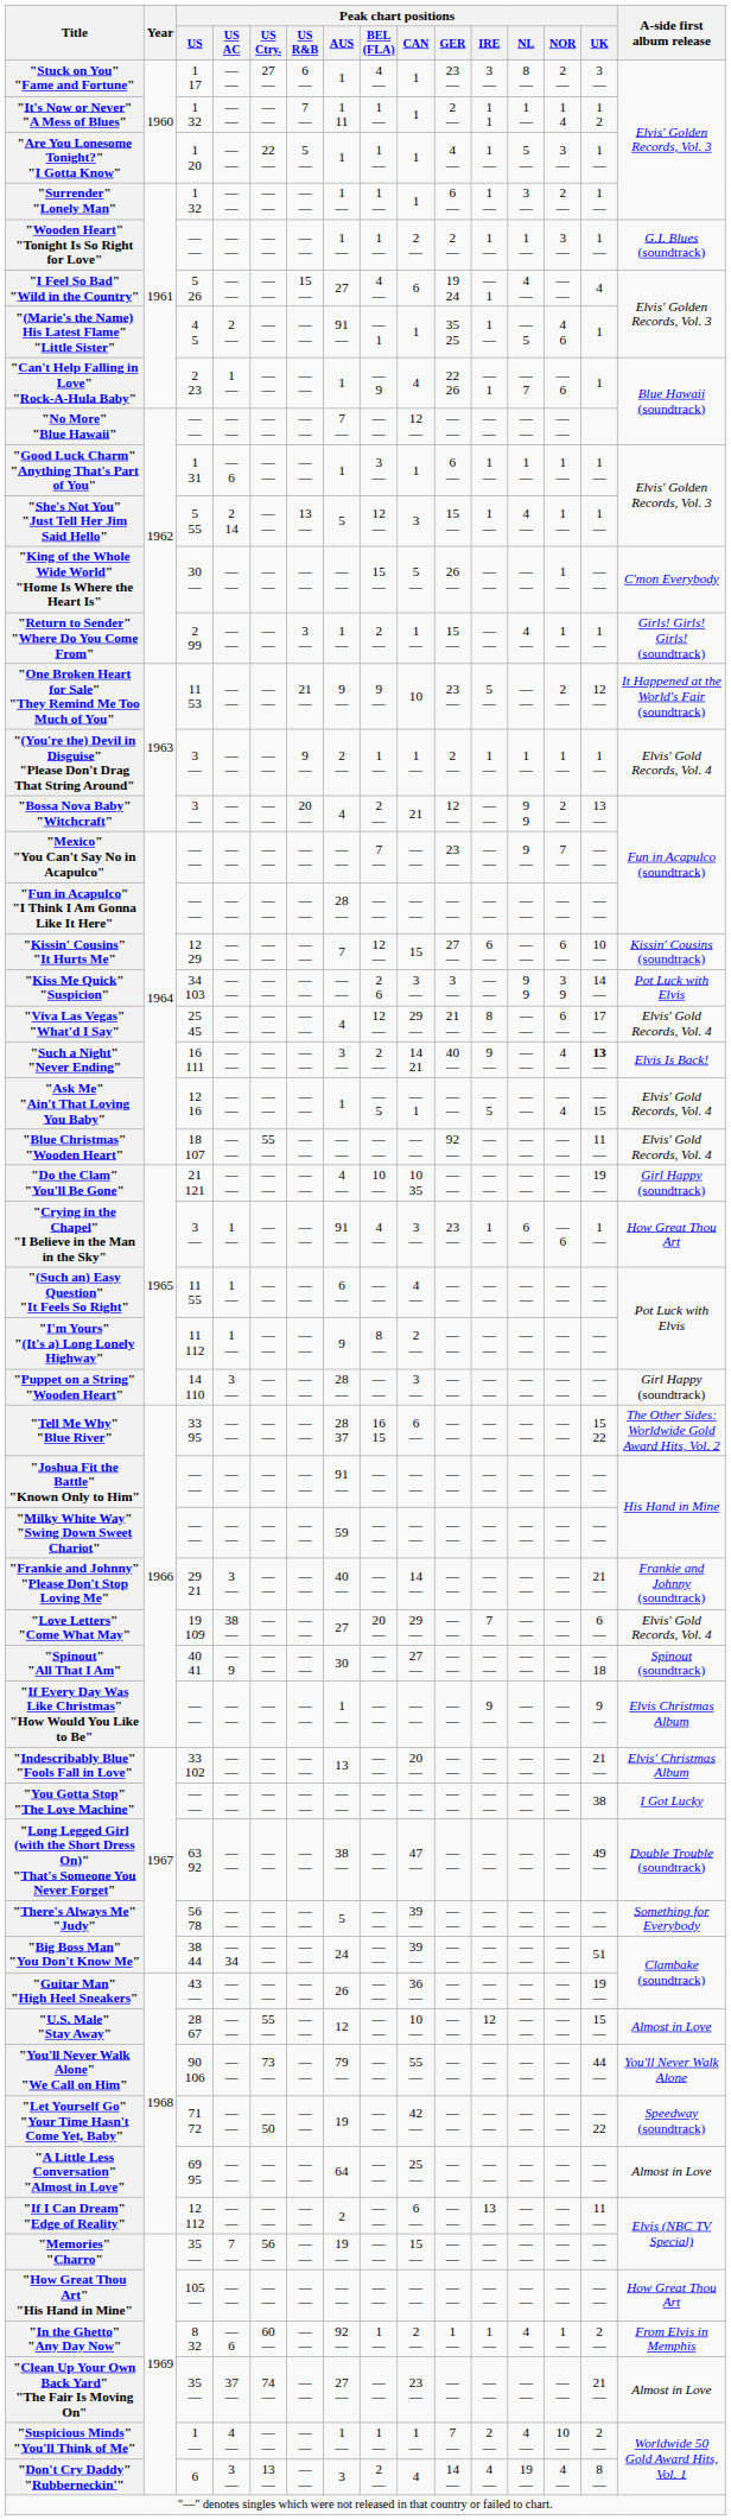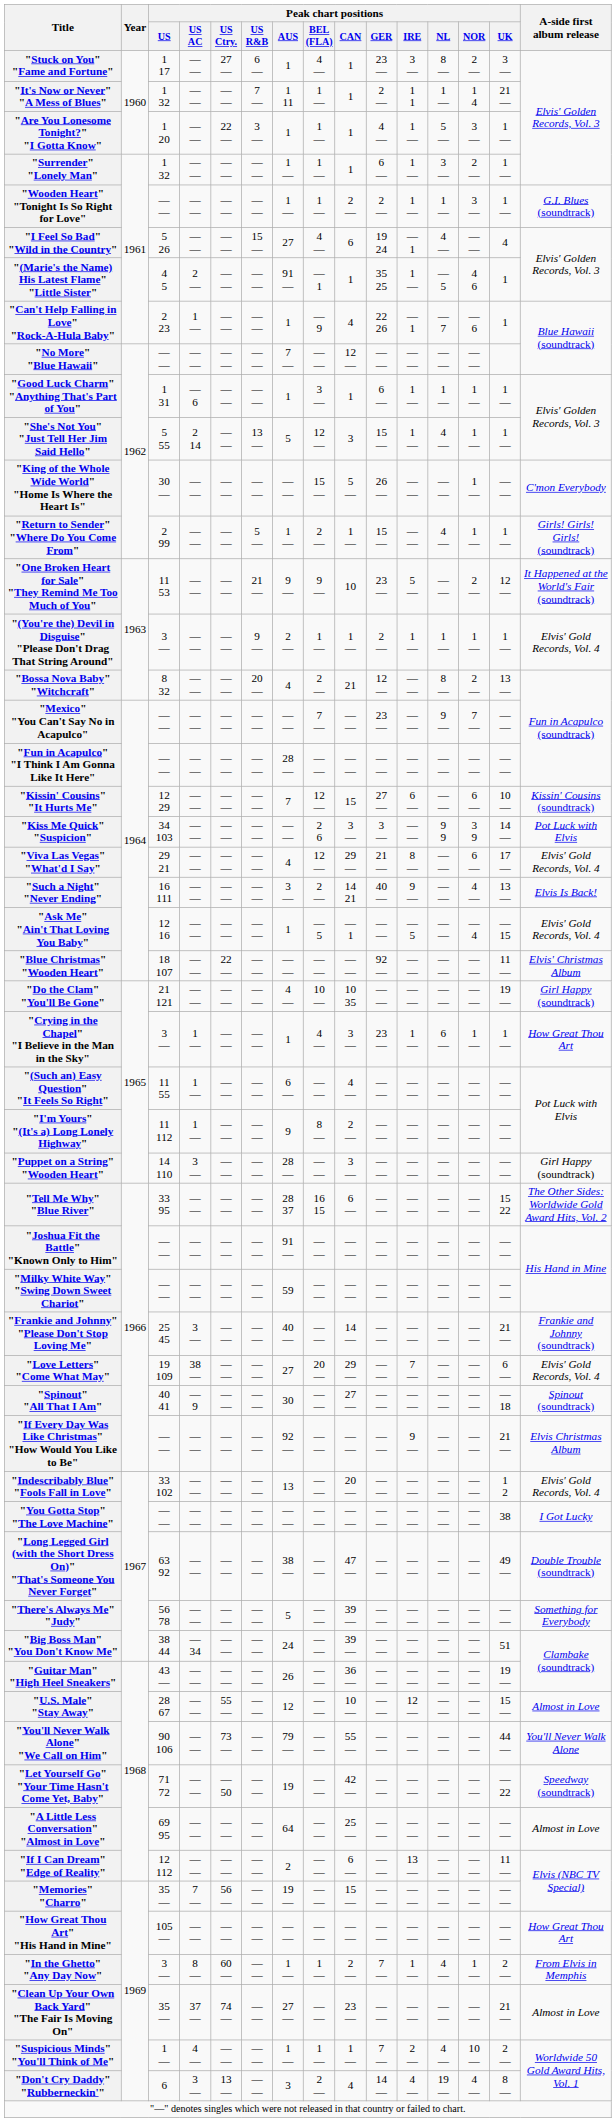"It's Now or Never" "A Mess of Blues" | Peak chart positions / UK: 1 2 -> 21 —
"Are You Lonesome Tonight?" "I Gotta Know" | Peak chart positions / US R&B: 5 — -> 3 —
"Return to Sender" "Where Do You Come From" | Peak chart positions / US R&B: 3 — -> 5 —
"Bossa Nova Baby" "Witchcraft" | Peak chart positions / US: 3 — -> 8 32
"Bossa Nova Baby" "Witchcraft" | Peak chart positions / NL: 9 9 -> 8 —
"Viva Las Vegas" "What'd I Say" | Peak chart positions / US: 25 45 -> 29 21
"Such a Night" "Never Ending" | Peak chart positions / UK: bold -> normal
"Blue Christmas" "Wooden Heart" | Peak chart positions / US Ctry.: 55 — -> 22 —
"Blue Christmas" "Wooden Heart" | A-side first album release: Elvis' Gold Records, Vol. 4 -> Elvis' Christmas Album
"Crying in the Chapel" "I Believe in the Man in the Sky" | Peak chart positions / AUS: 91 — -> 1
"Crying in the Chapel" "I Believe in the Man in the Sky" | Peak chart positions / NOR: — 6 -> 1 —
"Frankie and Johnny" "Please Don't Stop Loving Me" | Peak chart positions / US: 29 21 -> 25 45
"If Every Day Was Like Christmas" "How Would You Like to Be" | Peak chart positions / AUS: 1 — -> 92 —
"If Every Day Was Like Christmas" "How Would You Like to Be" | Peak chart positions / UK: 9 — -> 21 —
"Indescribably Blue" "Fools Fall in Love" | Peak chart positions / UK: 21 — -> 1 2
"Indescribably Blue" "Fools Fall in Love" | A-side first album release: Elvis' Christmas Album -> Elvis' Gold Records, Vol. 4
"In the Ghetto" "Any Day Now" | Peak chart positions / US: 8 32 -> 3 —
"In the Ghetto" "Any Day Now" | Peak chart positions / US AC: — 6 -> 8 —
"In the Ghetto" "Any Day Now" | Peak chart positions / AUS: 92 — -> 1 —
"In the Ghetto" "Any Day Now" | Peak chart positions / GER: 1 — -> 7 —
